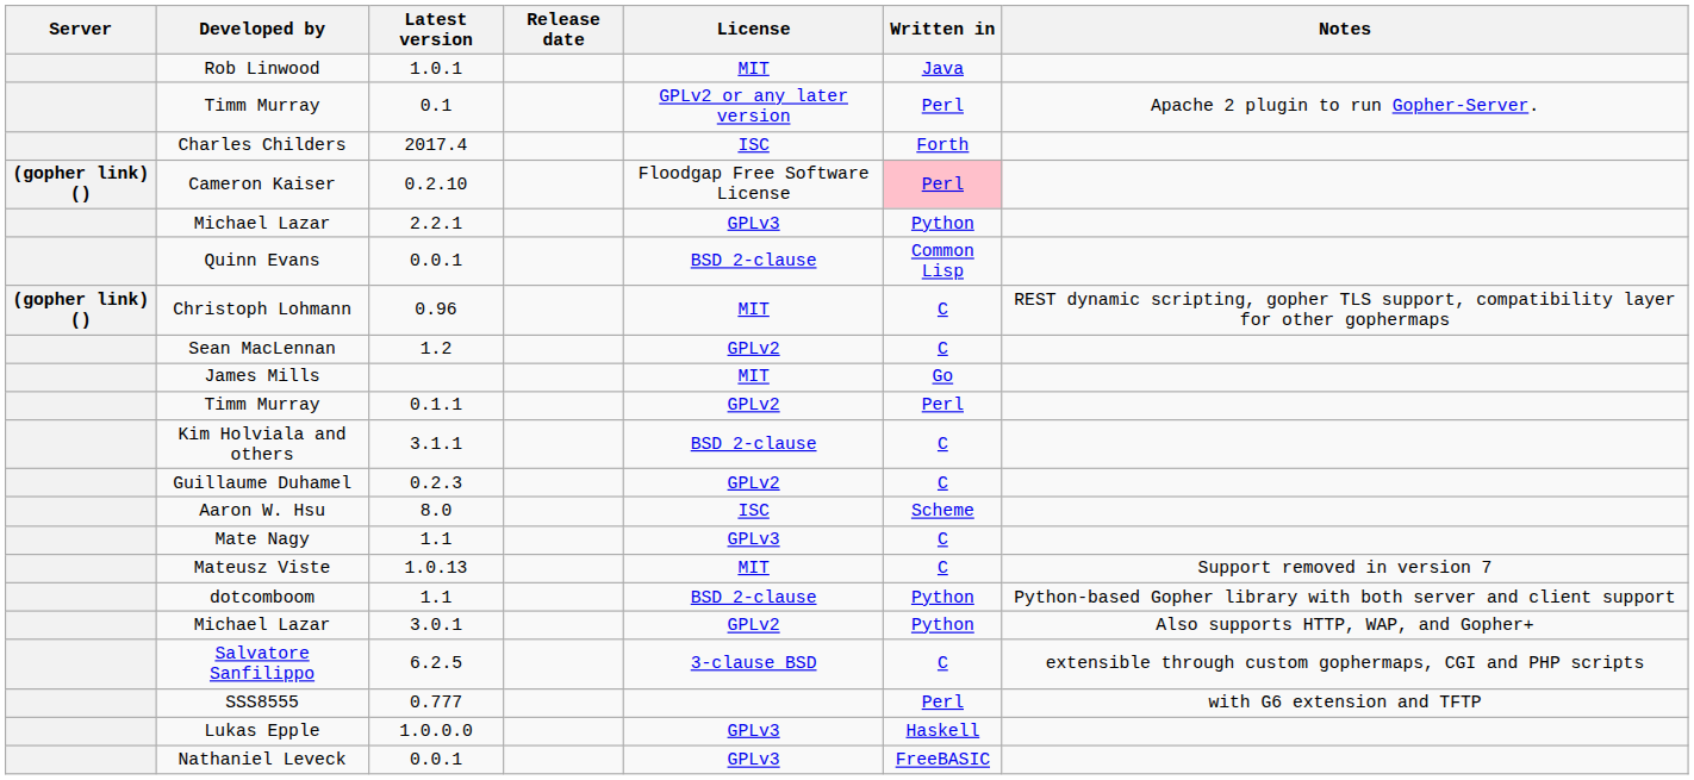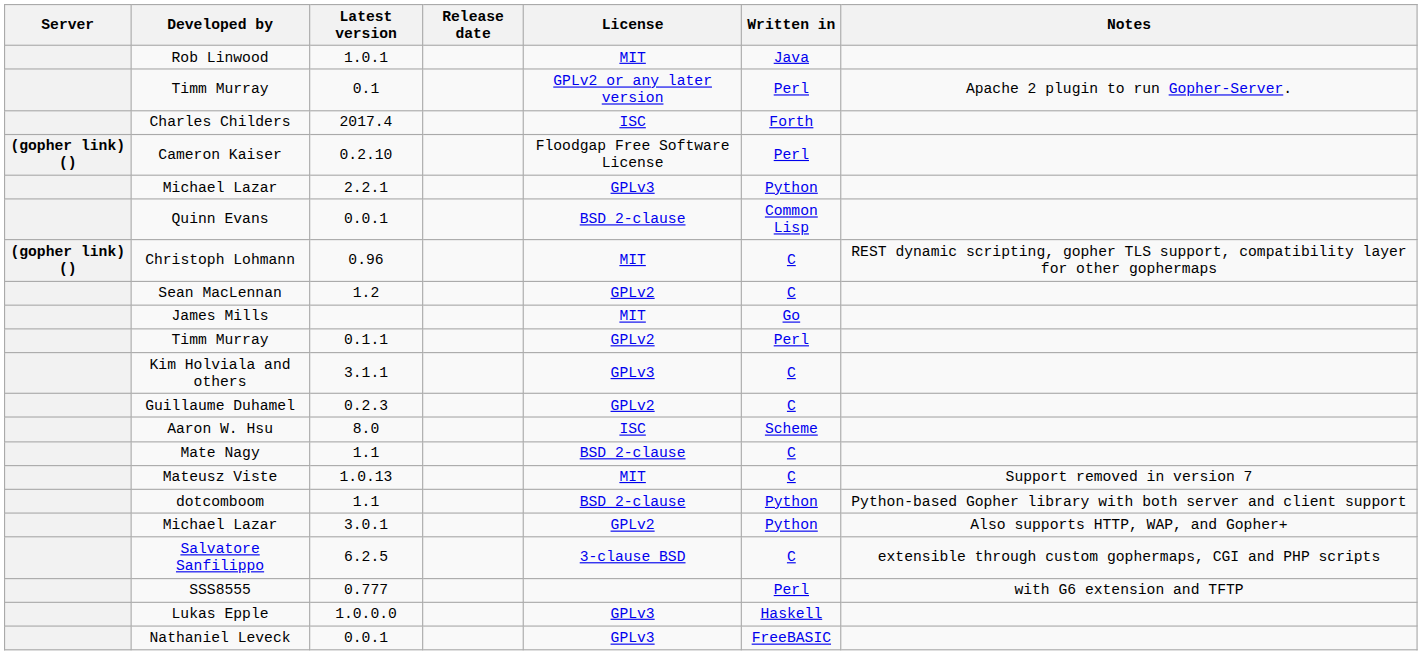Cameron Kaiser | Written in: pink background -> no background
Kim Holviala and others | License: BSD 2-clause -> GPLv3
Mate Nagy | License: GPLv3 -> BSD 2-clause
